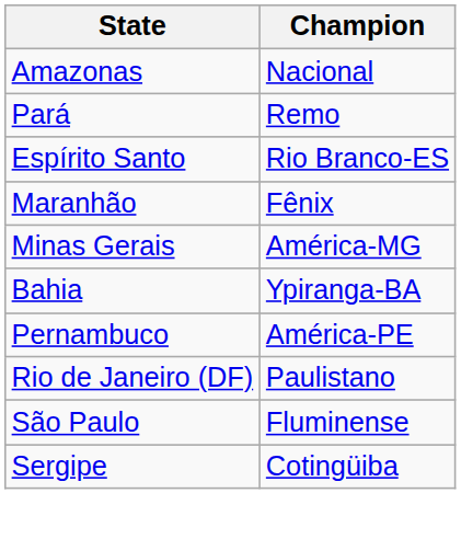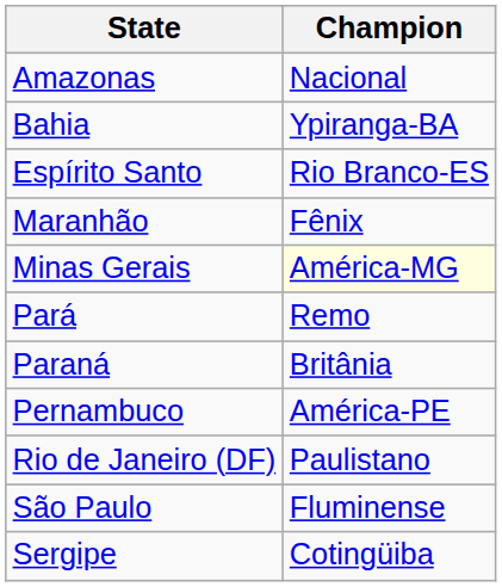rows swapped: Bahia <-> Pará
Minas Gerais | Champion: no background -> lightyellow background
+ row: Paraná | Britânia
